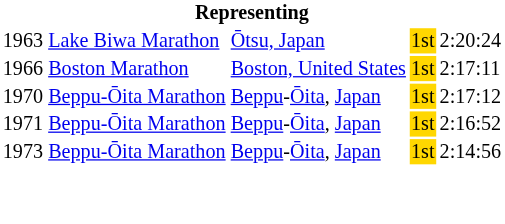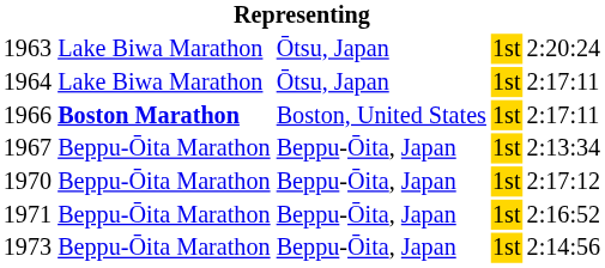+ row: 1964 | Lake Biwa Marathon | Ōtsu, Japan | 1st | 2:17:11
1966 | column 2: normal -> bold
+ row: 1967 | Beppu-Ōita Marathon | Beppu-Ōita, Japan | 1st | 2:13:34
